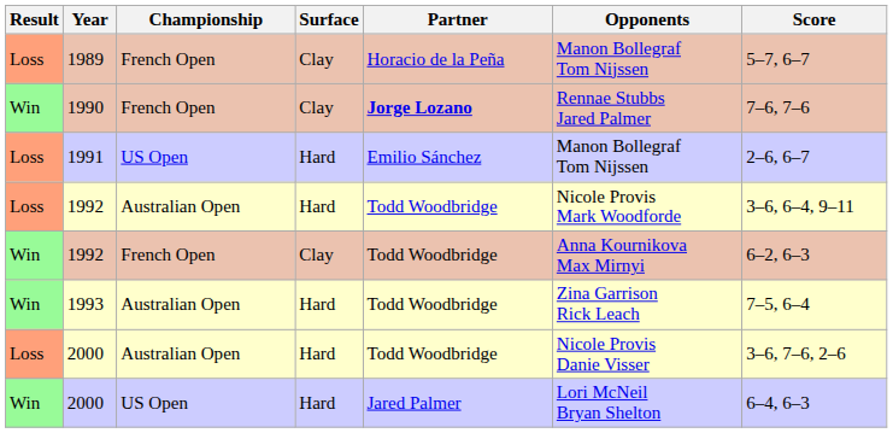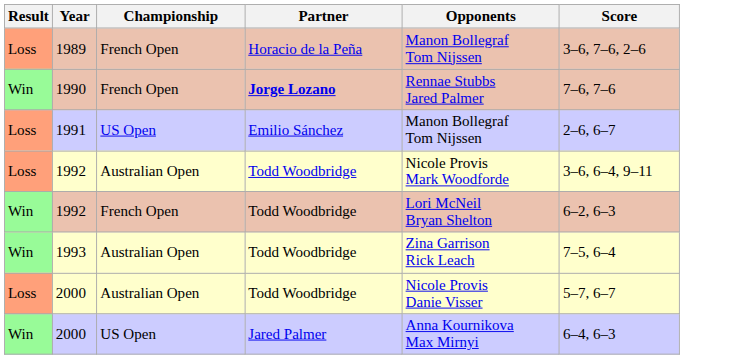- column: Surface | Clay | Clay | Hard | Hard | Clay | Hard | Hard | Hard
1989 | Score: 5–7, 6–7 -> 3–6, 7–6, 2–6
1992 / French Open | Opponents: Anna Kournikova Max Mirnyi -> Lori McNeil Bryan Shelton
2000 / Australian Open | Score: 3–6, 7–6, 2–6 -> 5–7, 6–7
2000 / US Open | Opponents: Lori McNeil Bryan Shelton -> Anna Kournikova Max Mirnyi
